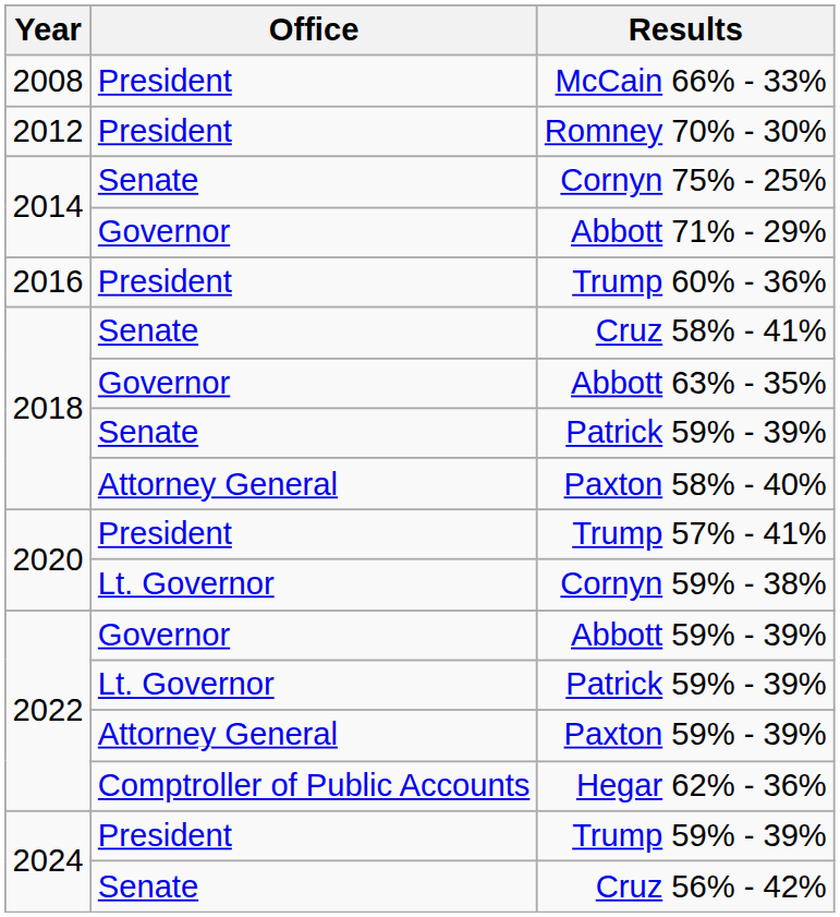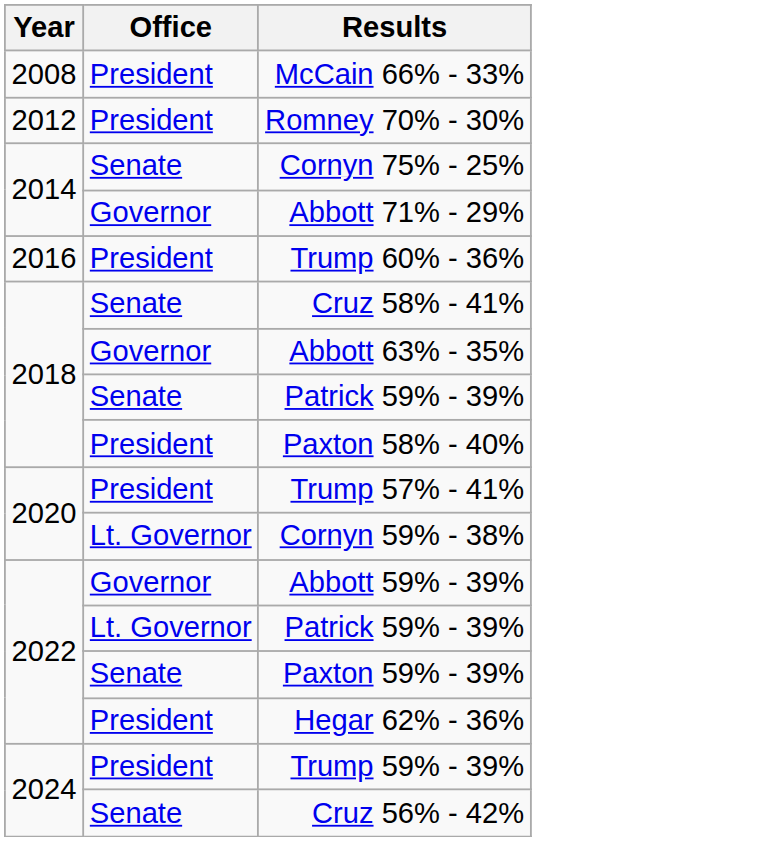Paxton 58% - 40% | Office: Attorney General -> President
Paxton 59% - 39% | Office: Attorney General -> Senate
Hegar 62% - 36% | Office: Comptroller of Public Accounts -> President
